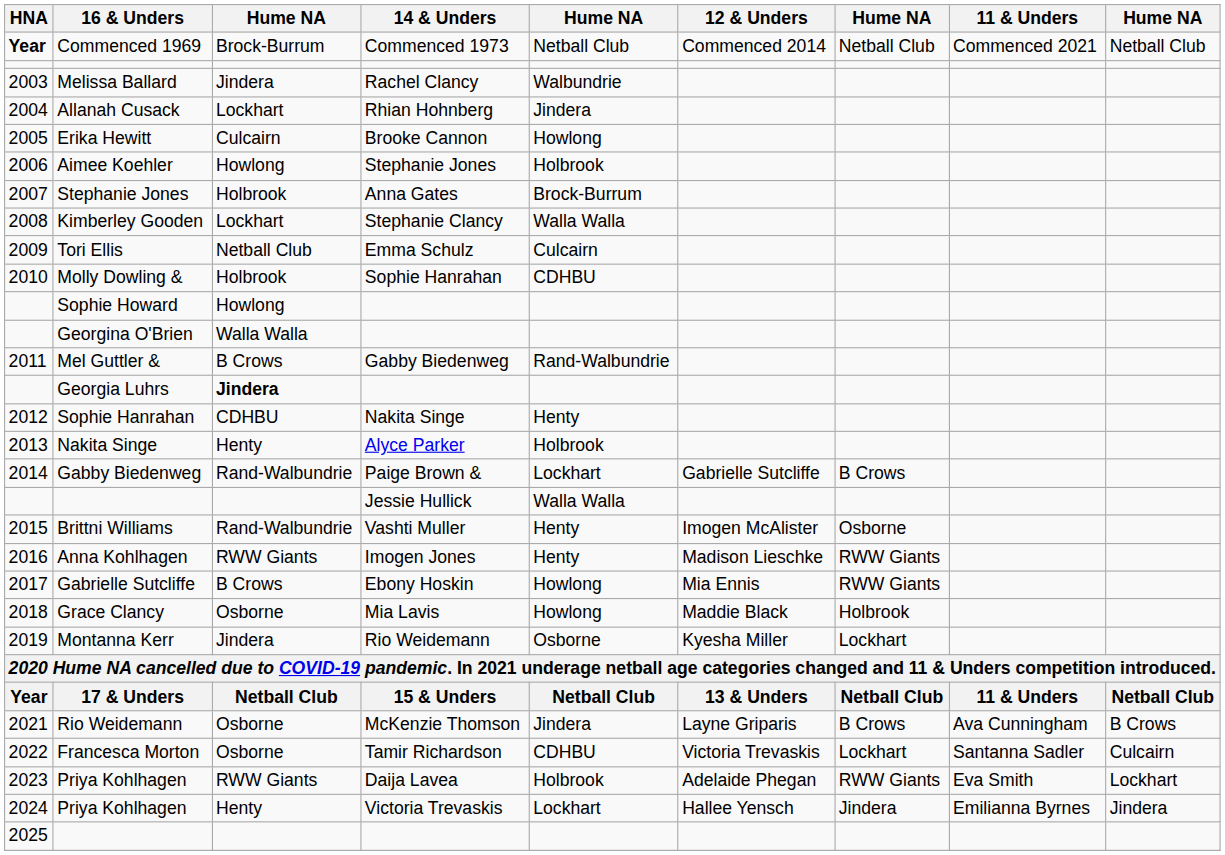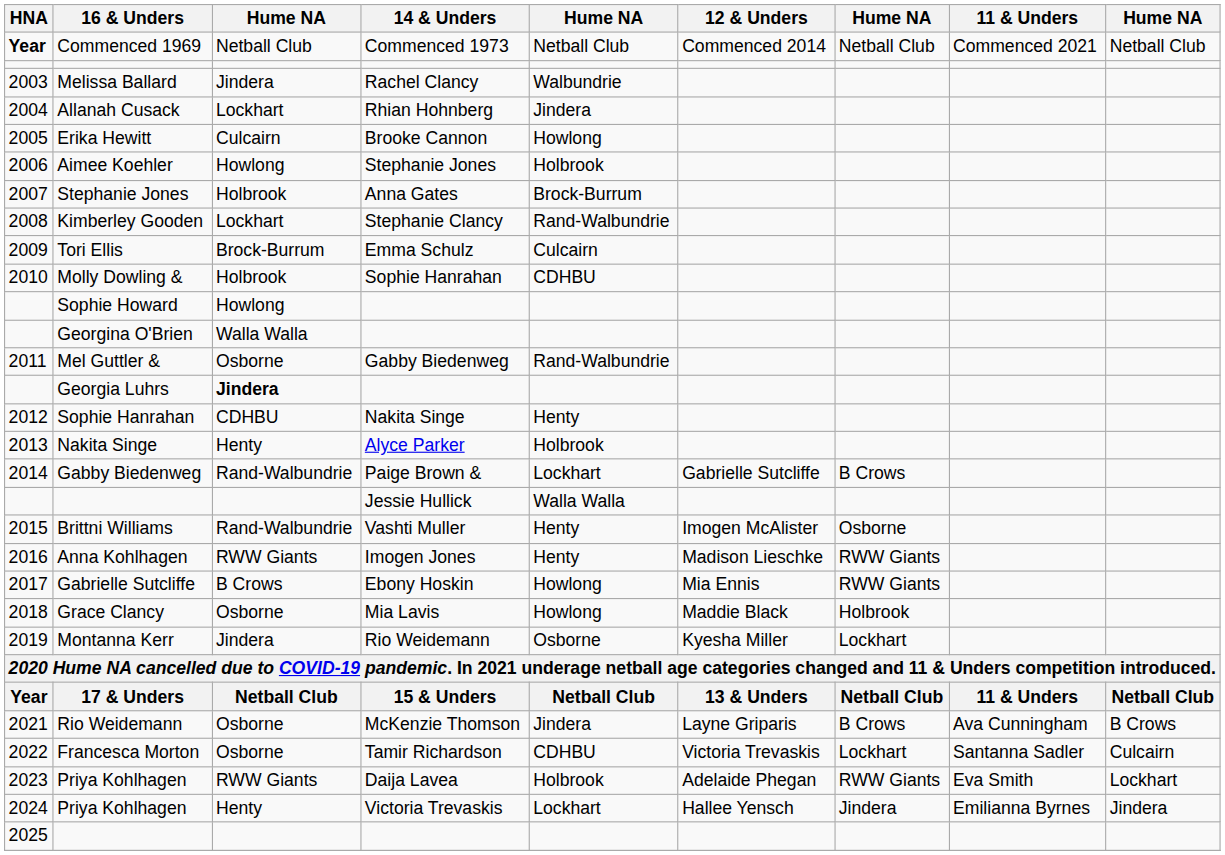Commenced 1969 | column 3: Brock-Burrum -> Netball Club
Kimberley Gooden | column 5: Walla Walla -> Rand-Walbundrie
Tori Ellis | column 3: Netball Club -> Brock-Burrum
Mel Guttler & | column 3: B Crows -> Osborne
